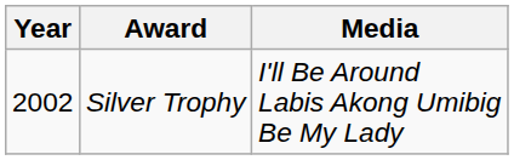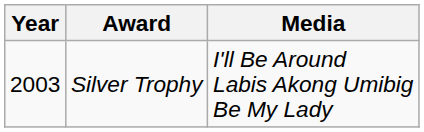Silver Trophy | Year: 2002 -> 2003
